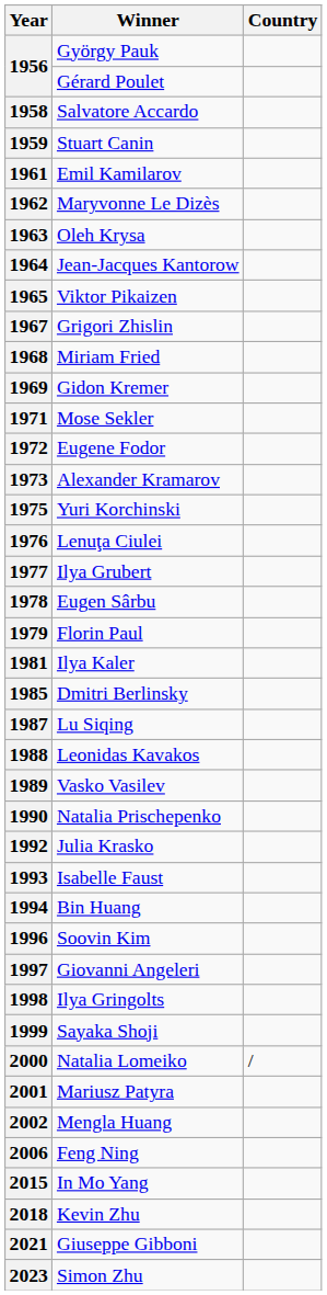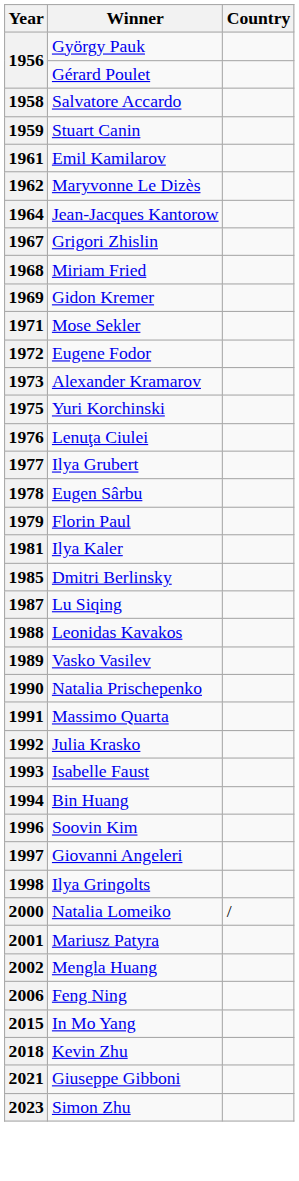- row: 1963 | Oleh Krysa
- row: 1965 | Viktor Pikaizen
+ row: 1991 | Massimo Quarta
- row: 1999 | Sayaka Shoji
